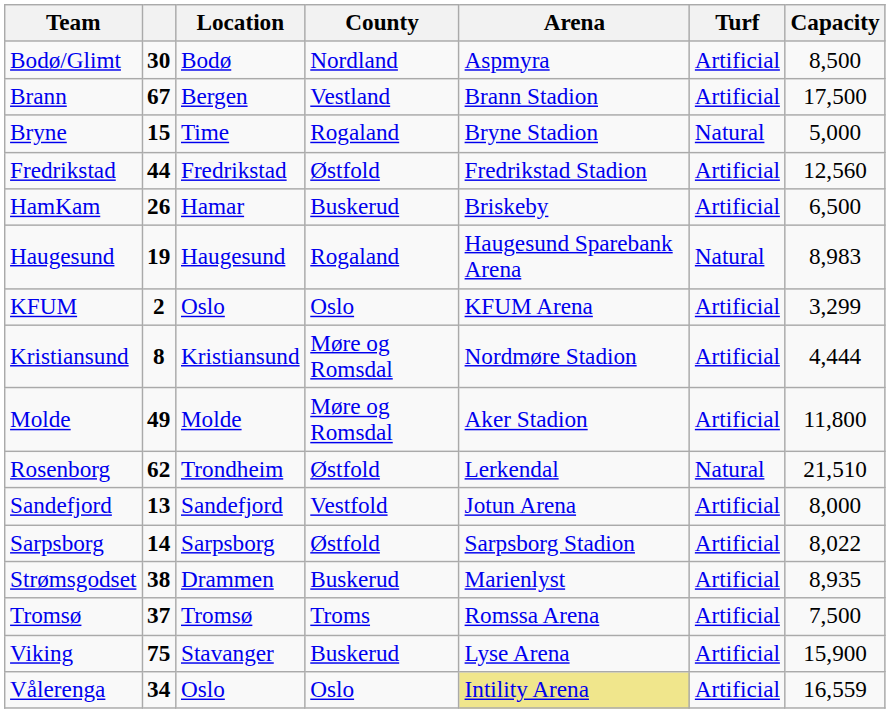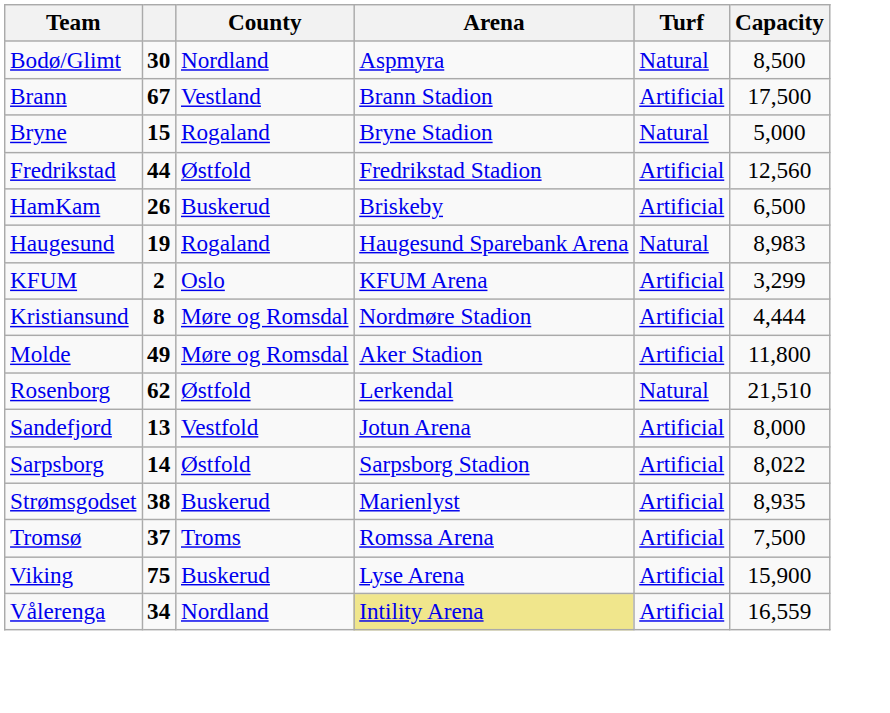- column: Location | Bodø | Bergen | Time | Fredrikstad | Hamar | Haugesund | Oslo | Kristiansund | Molde | Trondheim | Sandefjord | Sarpsborg | Drammen | Tromsø | Stavanger | Oslo
Bodø/Glimt | Turf: Artificial -> Natural
Vålerenga | County: Oslo -> Nordland
